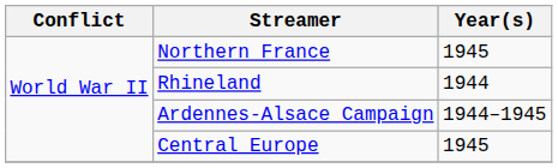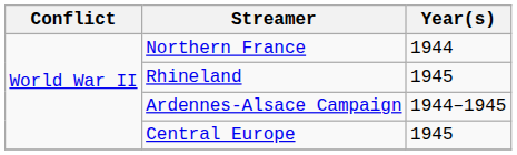Northern France | Year(s): 1945 -> 1944
Rhineland | Year(s): 1944 -> 1945
